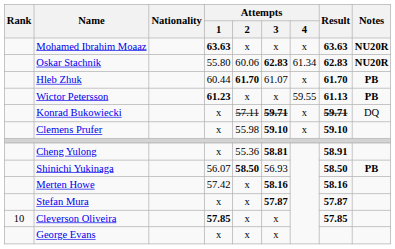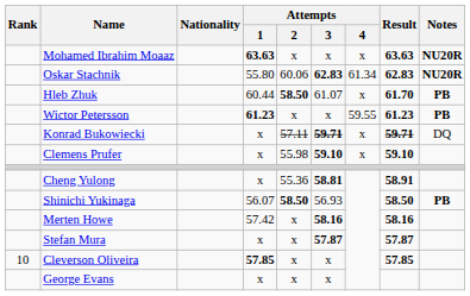Hleb Zhuk | Attempts / 2: 61.70 -> 58.50
Wictor Petersson | Result: 61.13 -> 61.23
